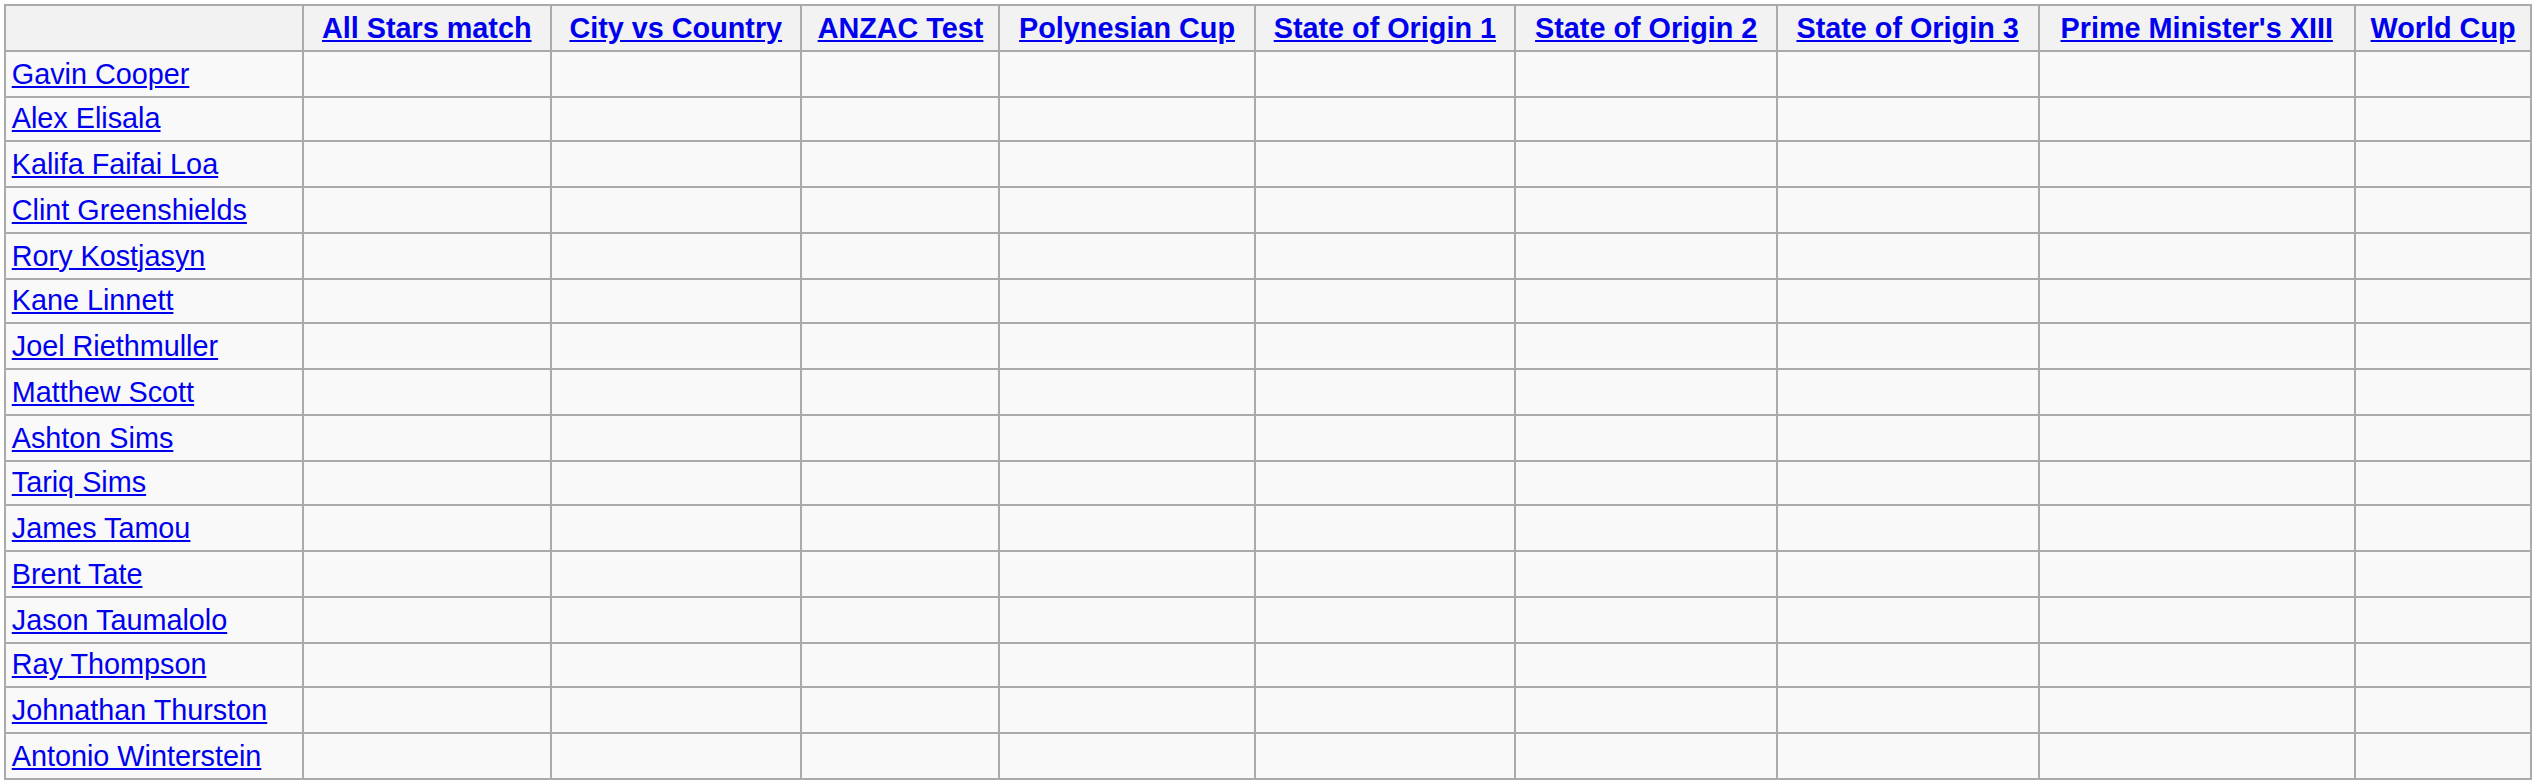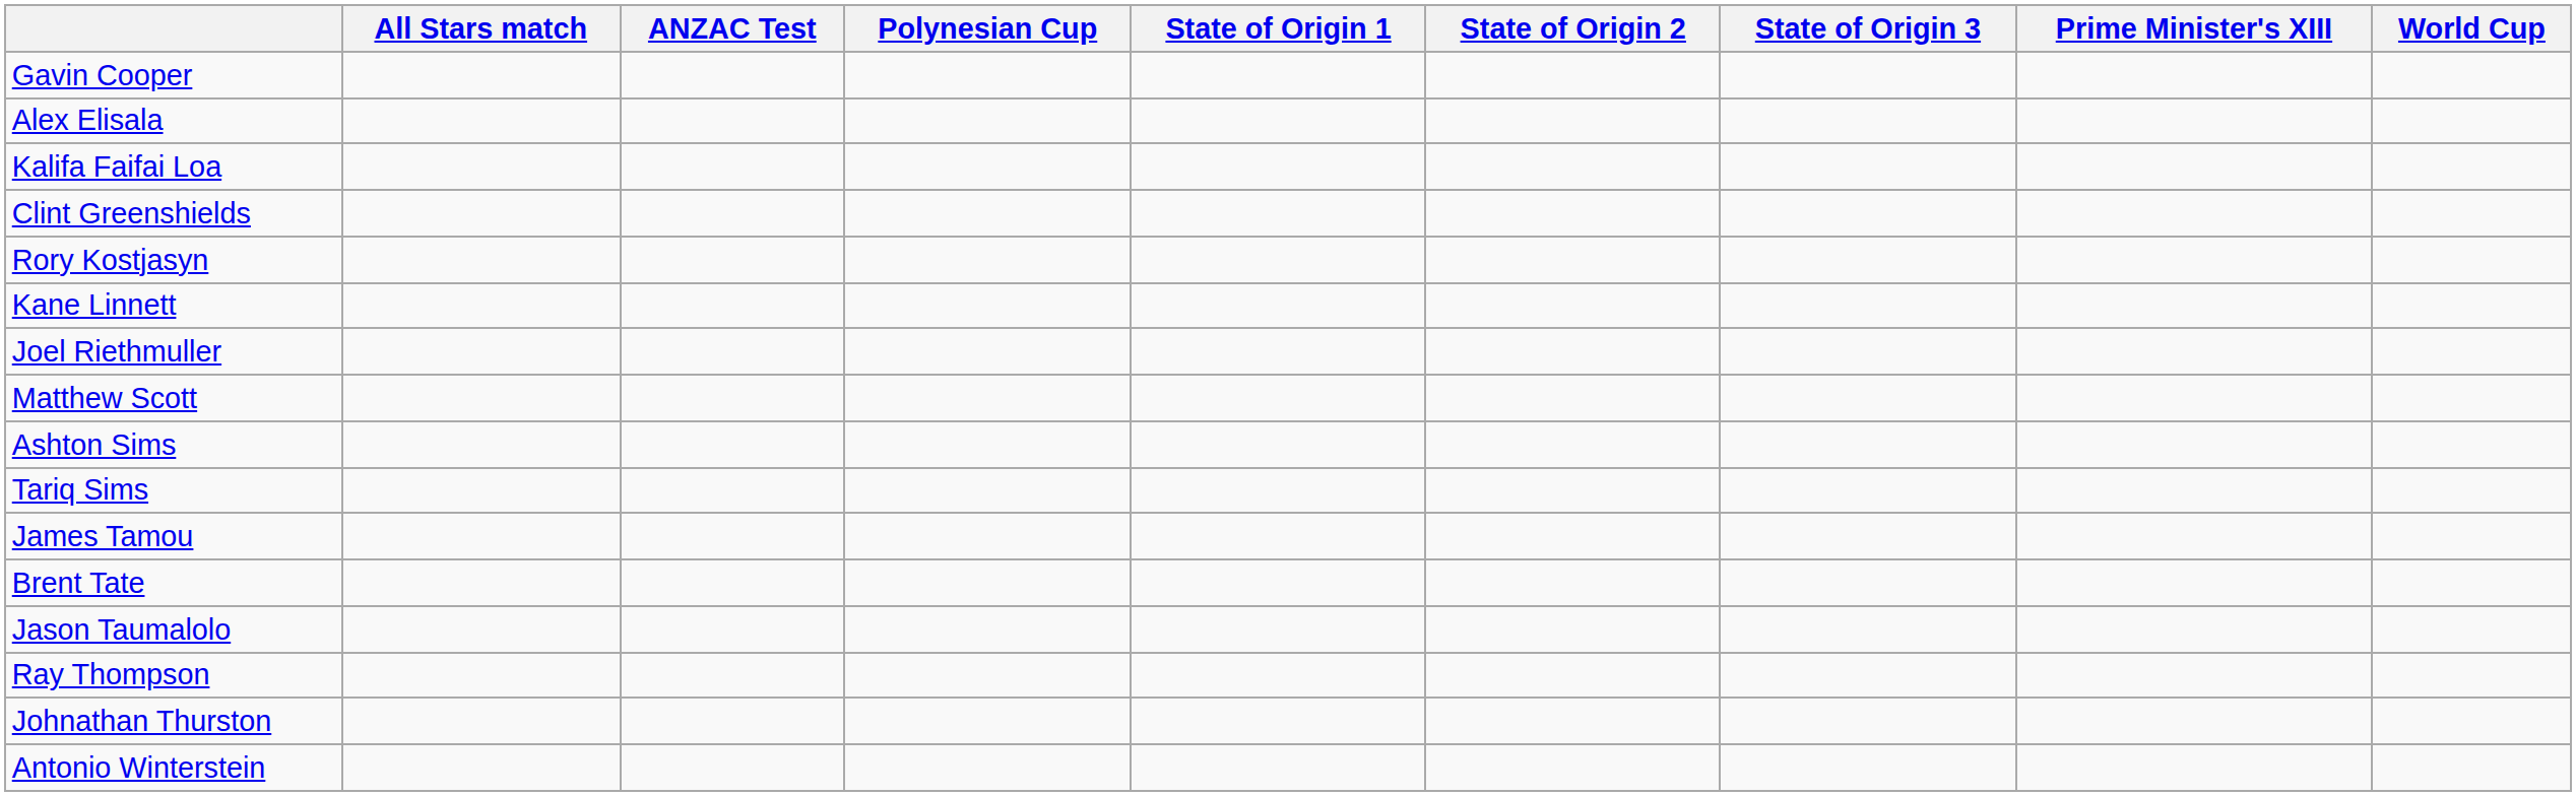- column: City vs Country
